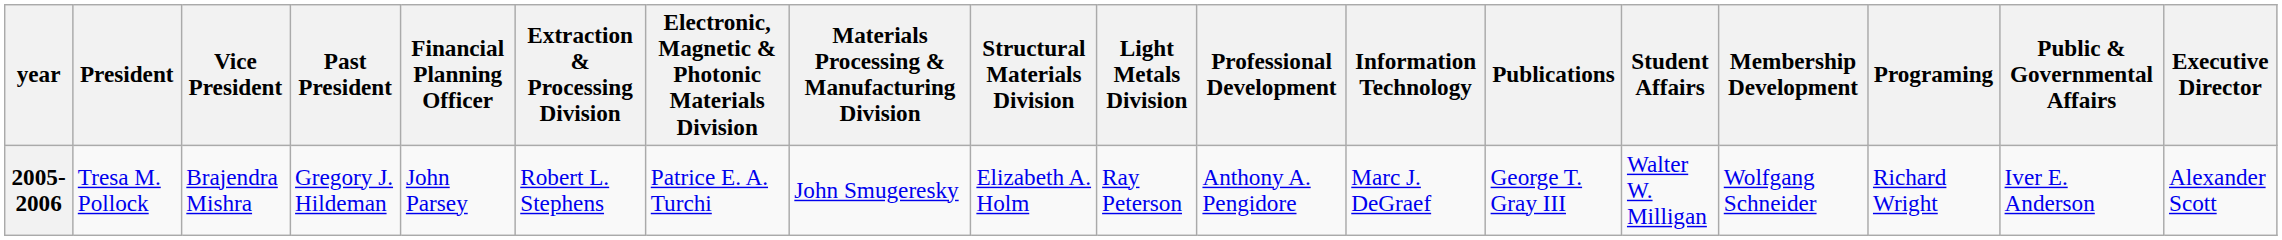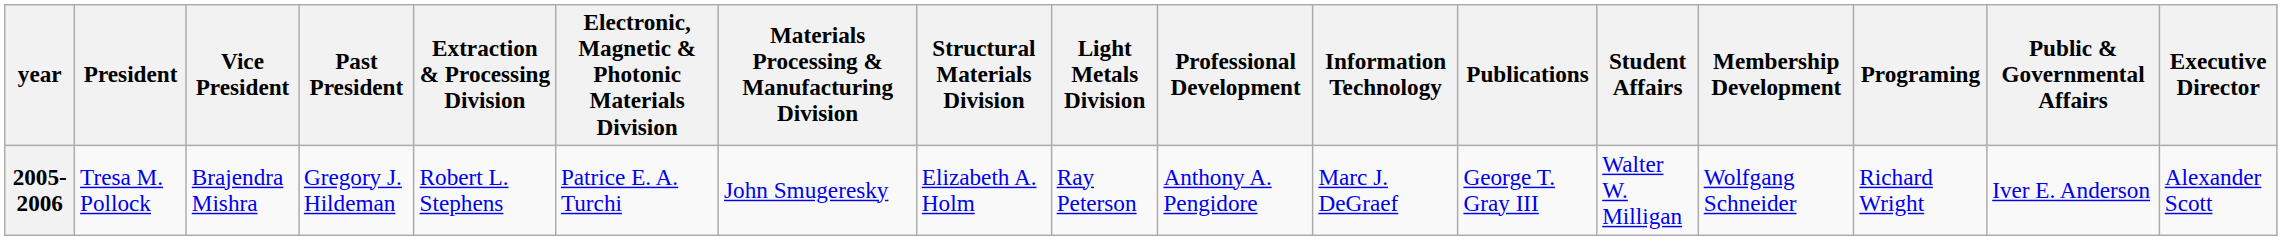- column: Financial Planning Officer | John Parsey
